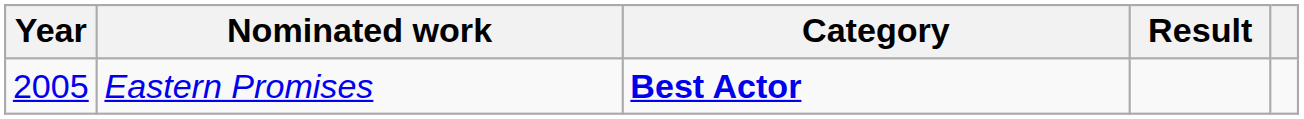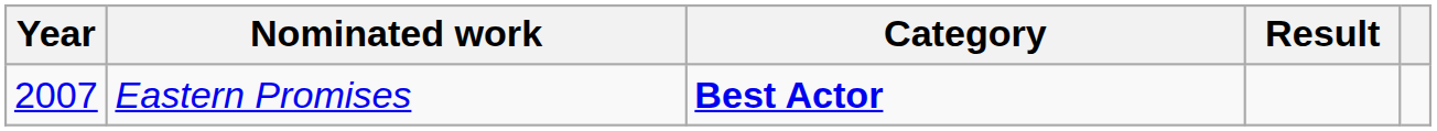Eastern Promises | Year: 2005 -> 2007
